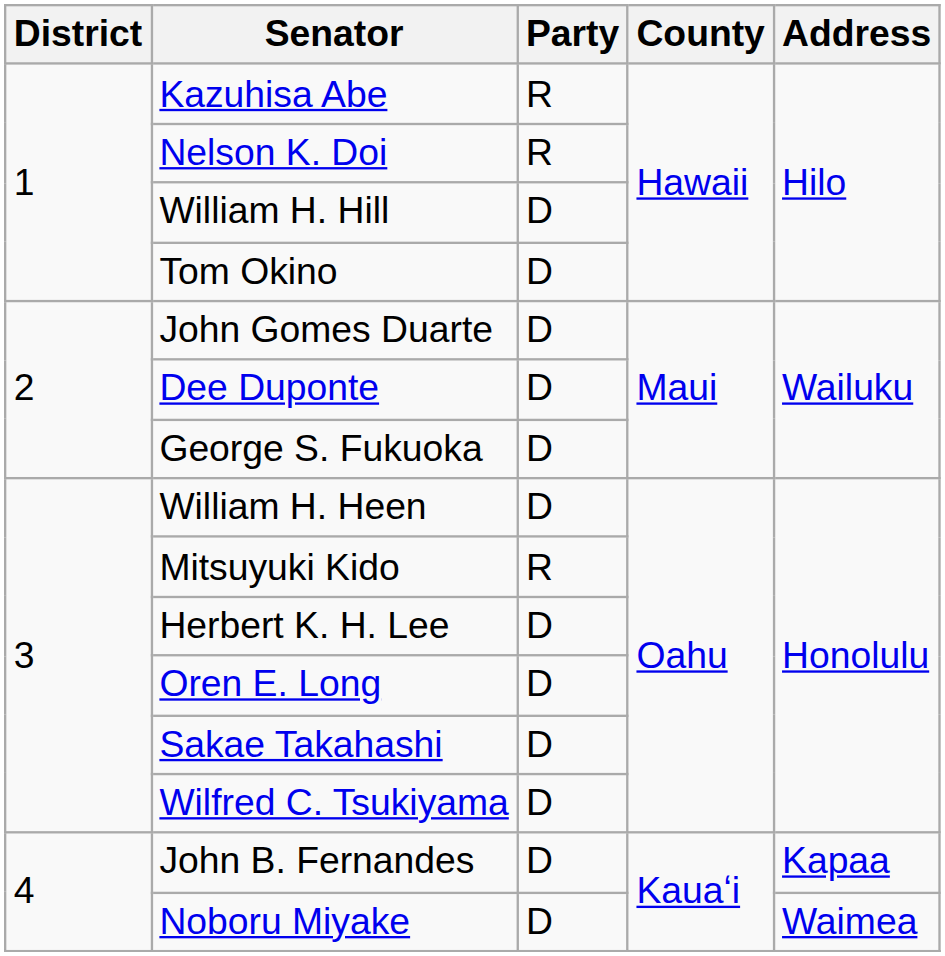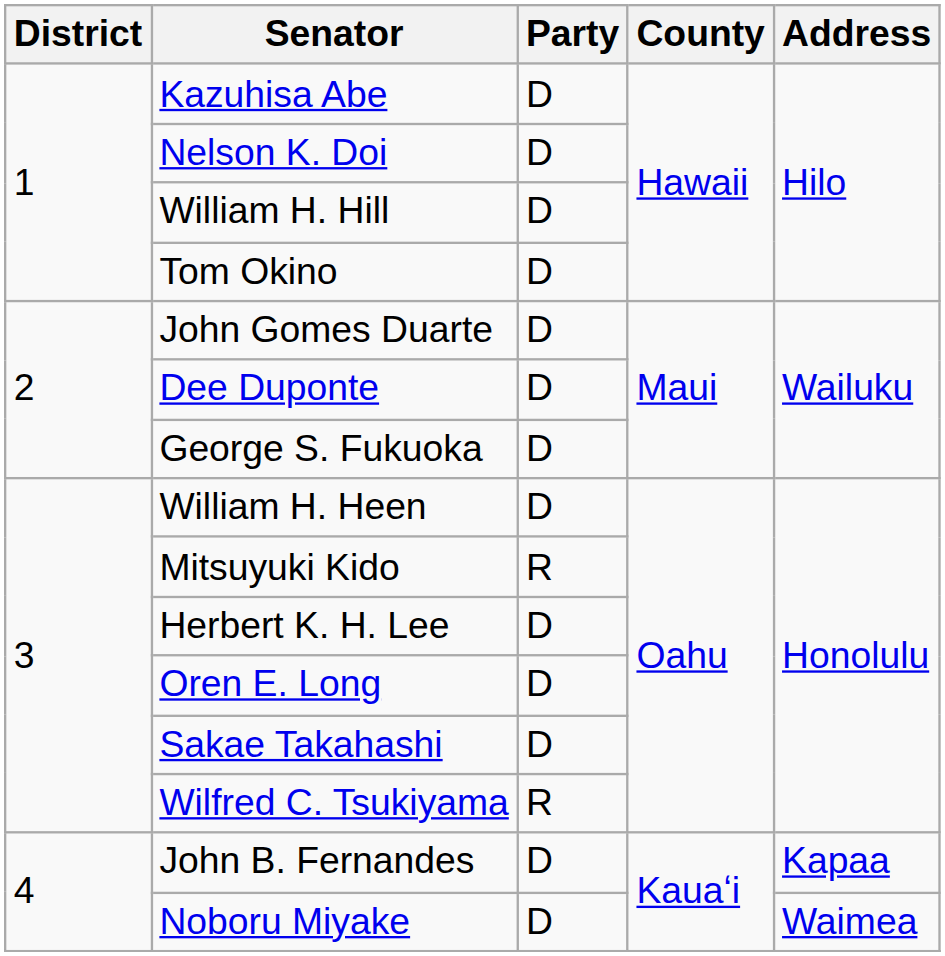Kazuhisa Abe | Party: R -> D
Nelson K. Doi | Party: R -> D
Wilfred C. Tsukiyama | Party: D -> R
